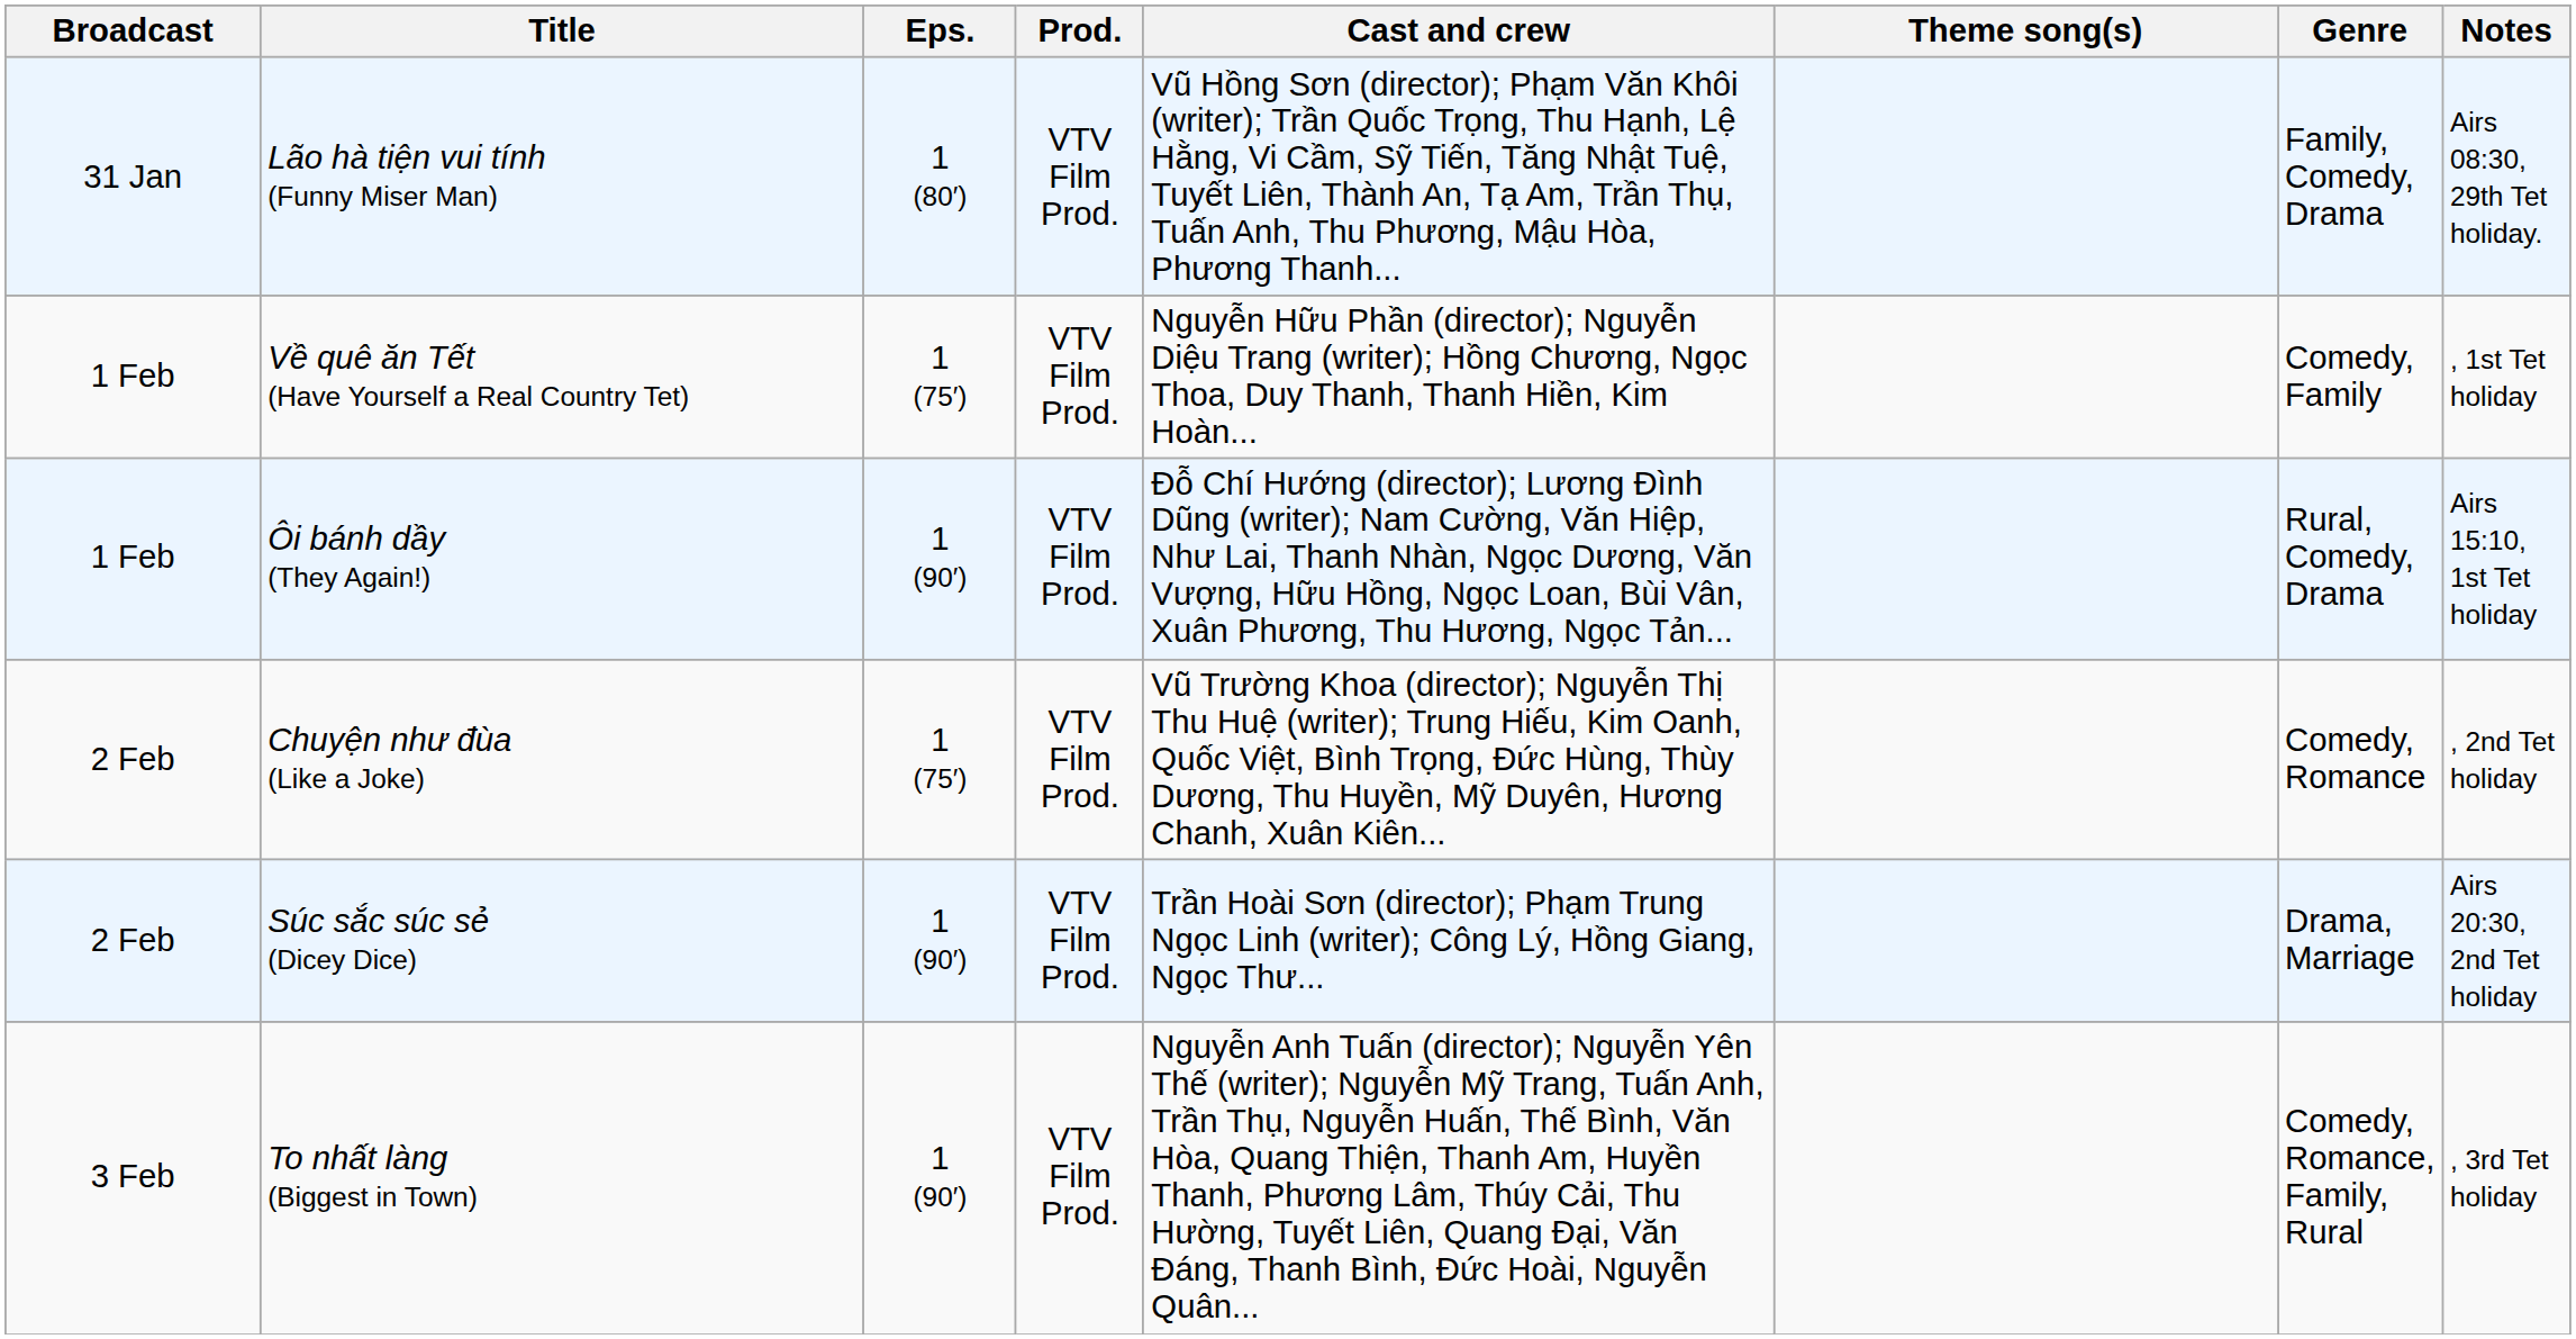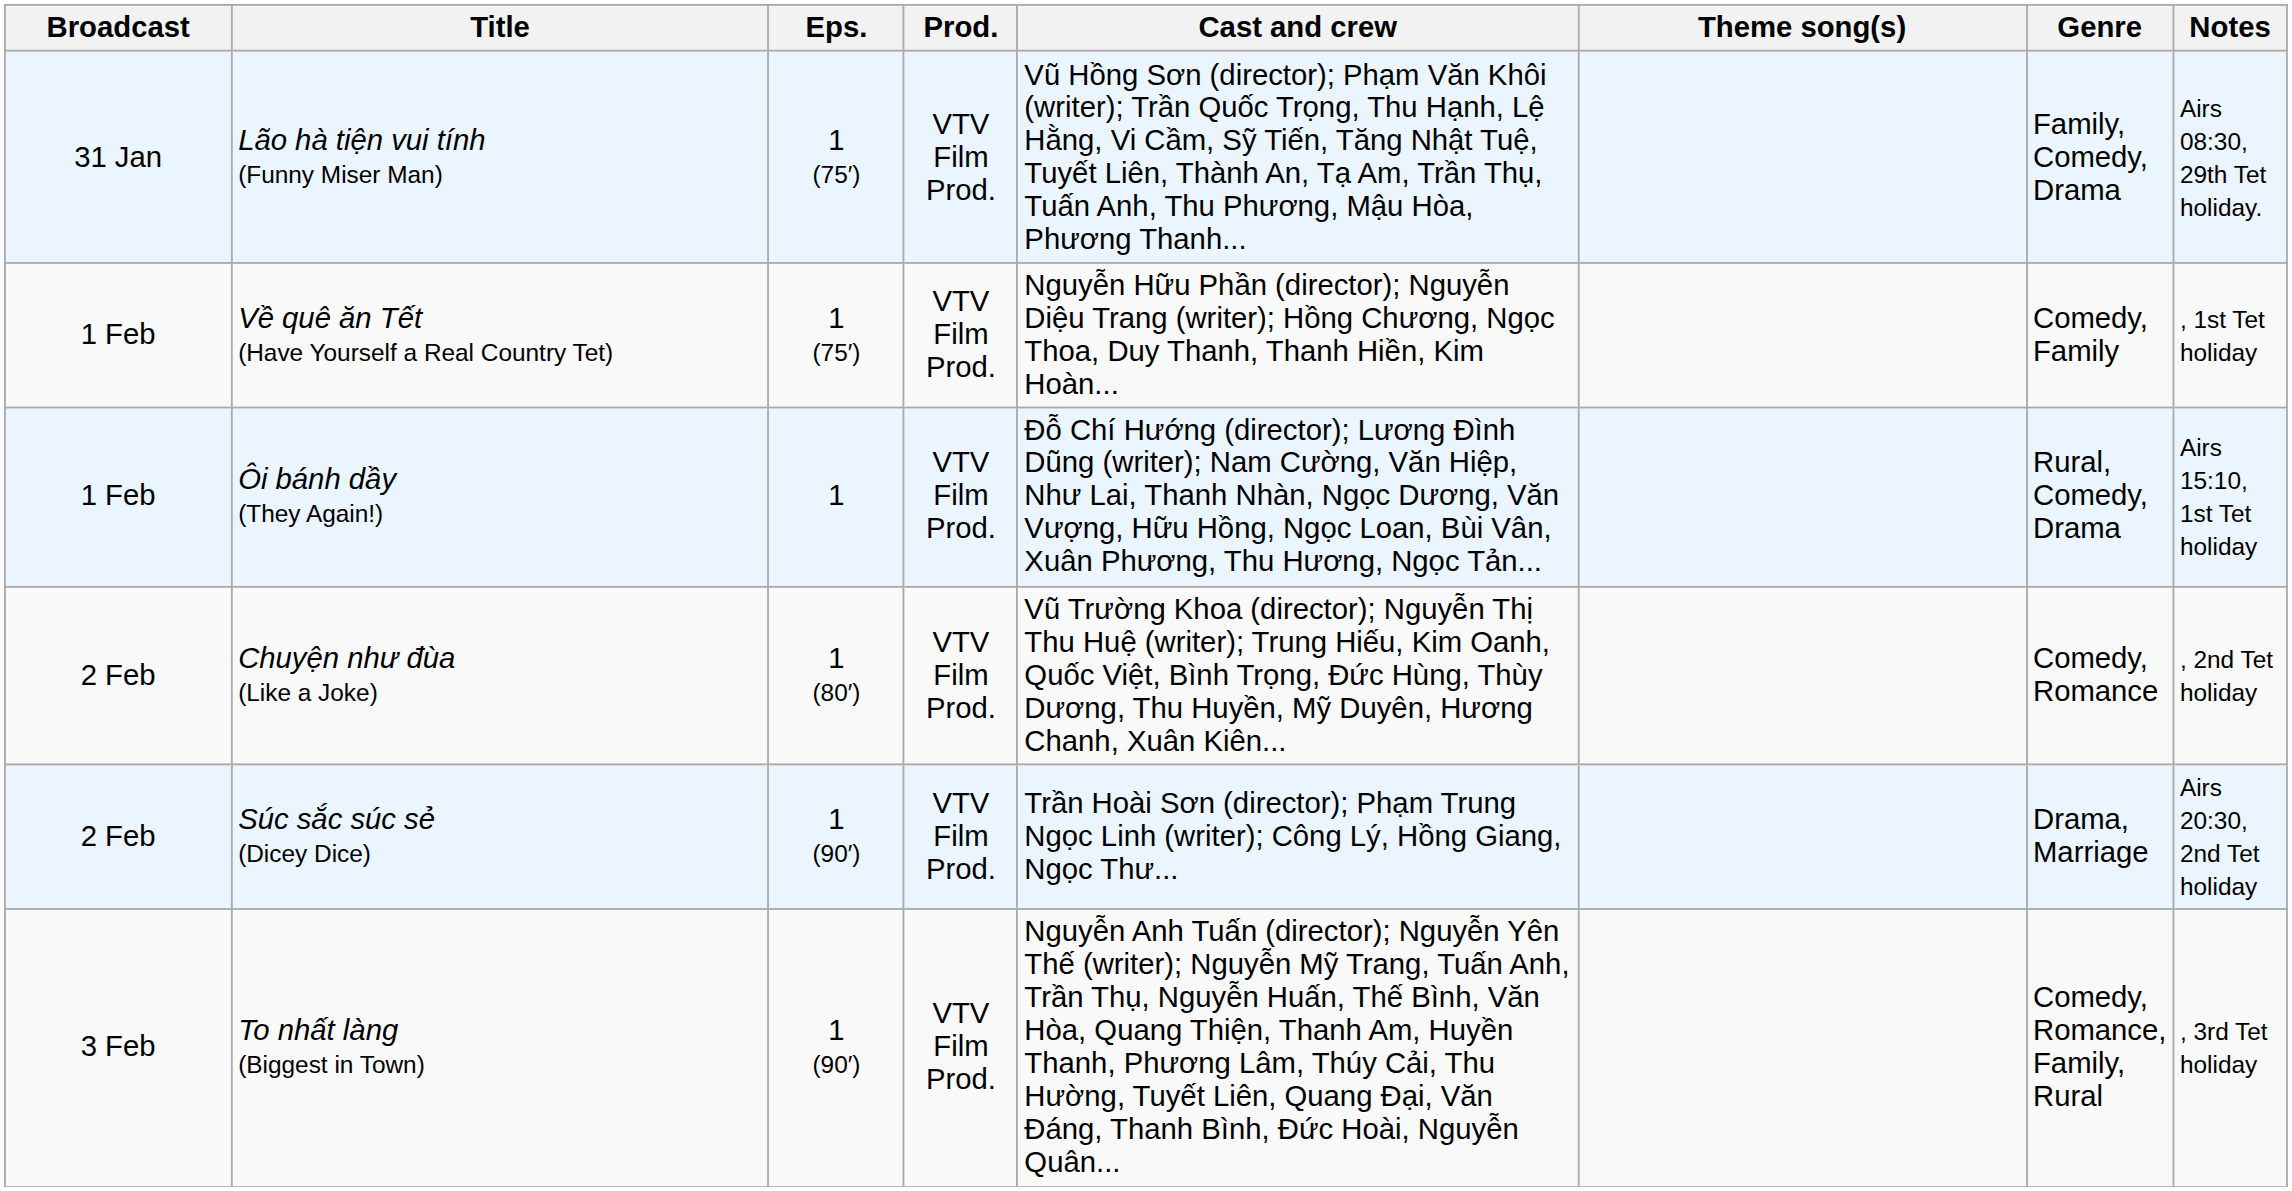Lão hà tiện vui tính (Funny Miser Man) | Eps.: 1 (80′) -> 1 (75′)
Ôi bánh dầy (They Again!) | Eps.: 1 (90′) -> 1
Chuyện như đùa (Like a Joke) | Eps.: 1 (75′) -> 1 (80′)
